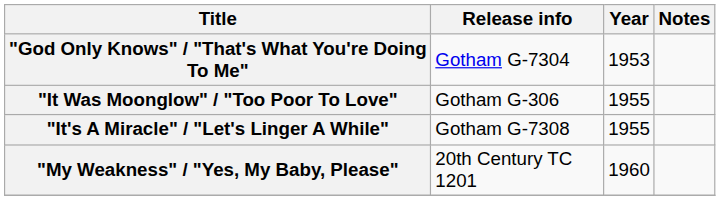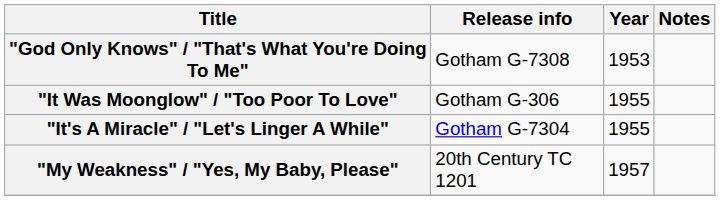"God Only Knows" / "That's What You're Doing To Me" | Release info: Gotham G-7304 -> Gotham G-7308
"It's A Miracle" / "Let's Linger A While" | Release info: Gotham G-7308 -> Gotham G-7304
"My Weakness" / "Yes, My Baby, Please" | Year: 1960 -> 1957
